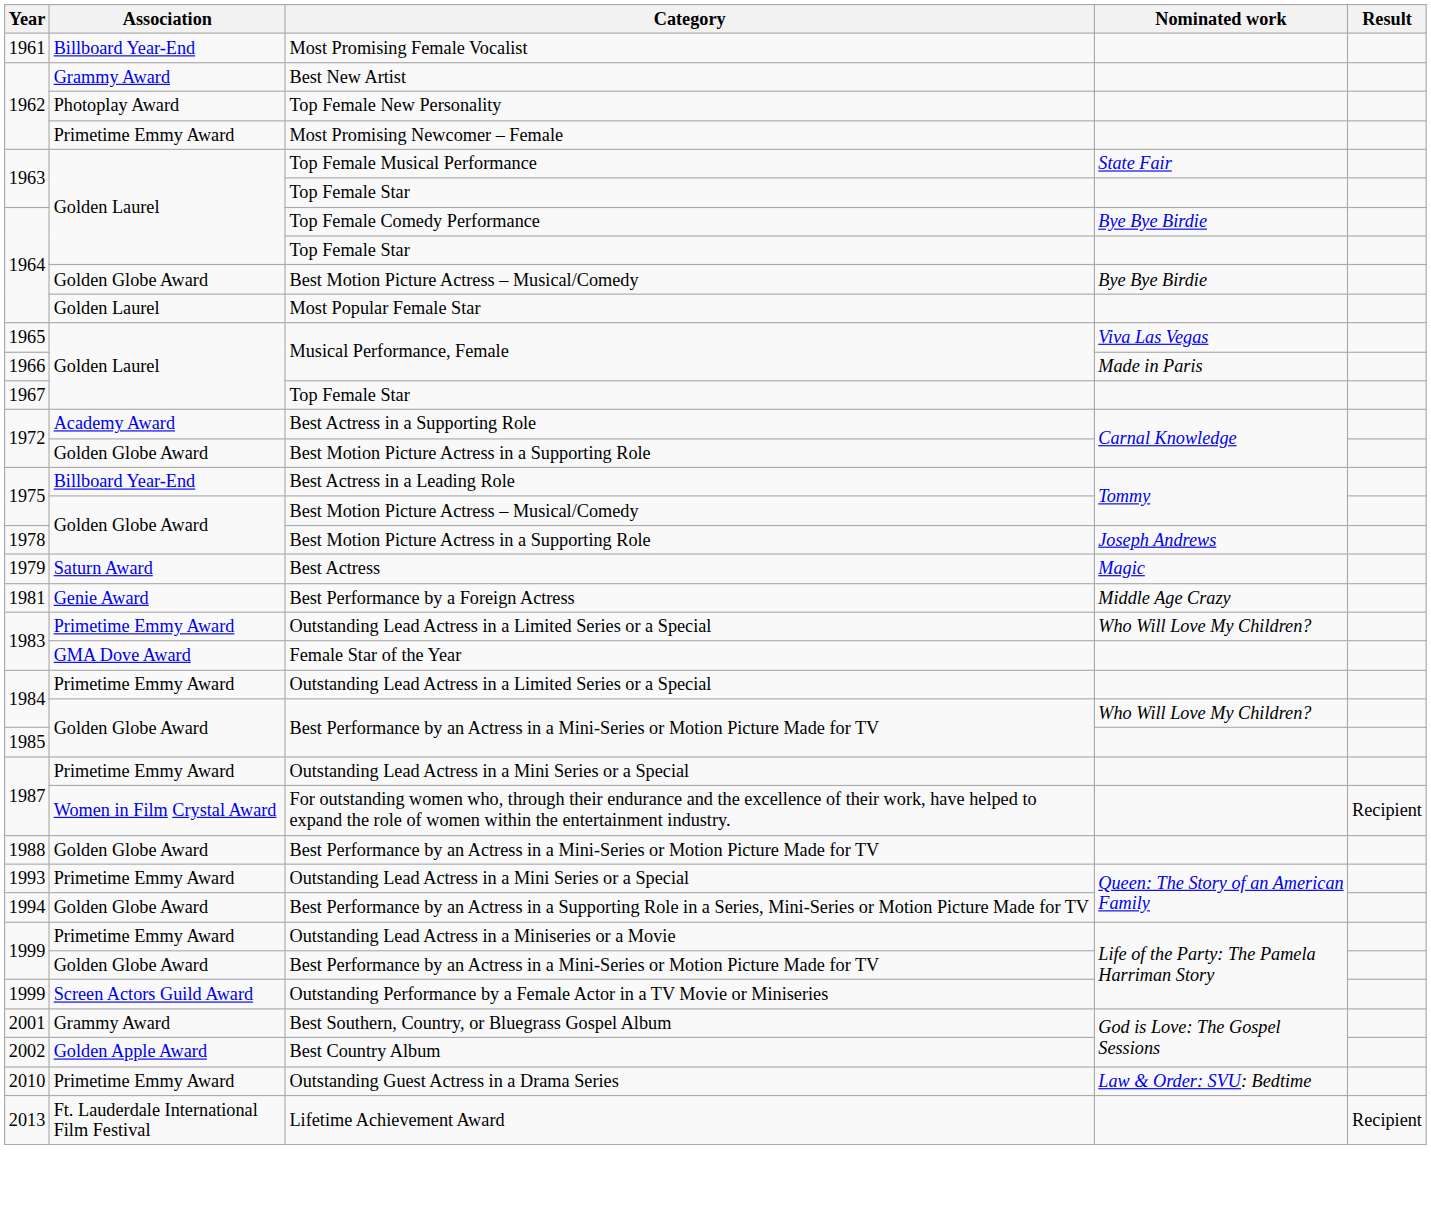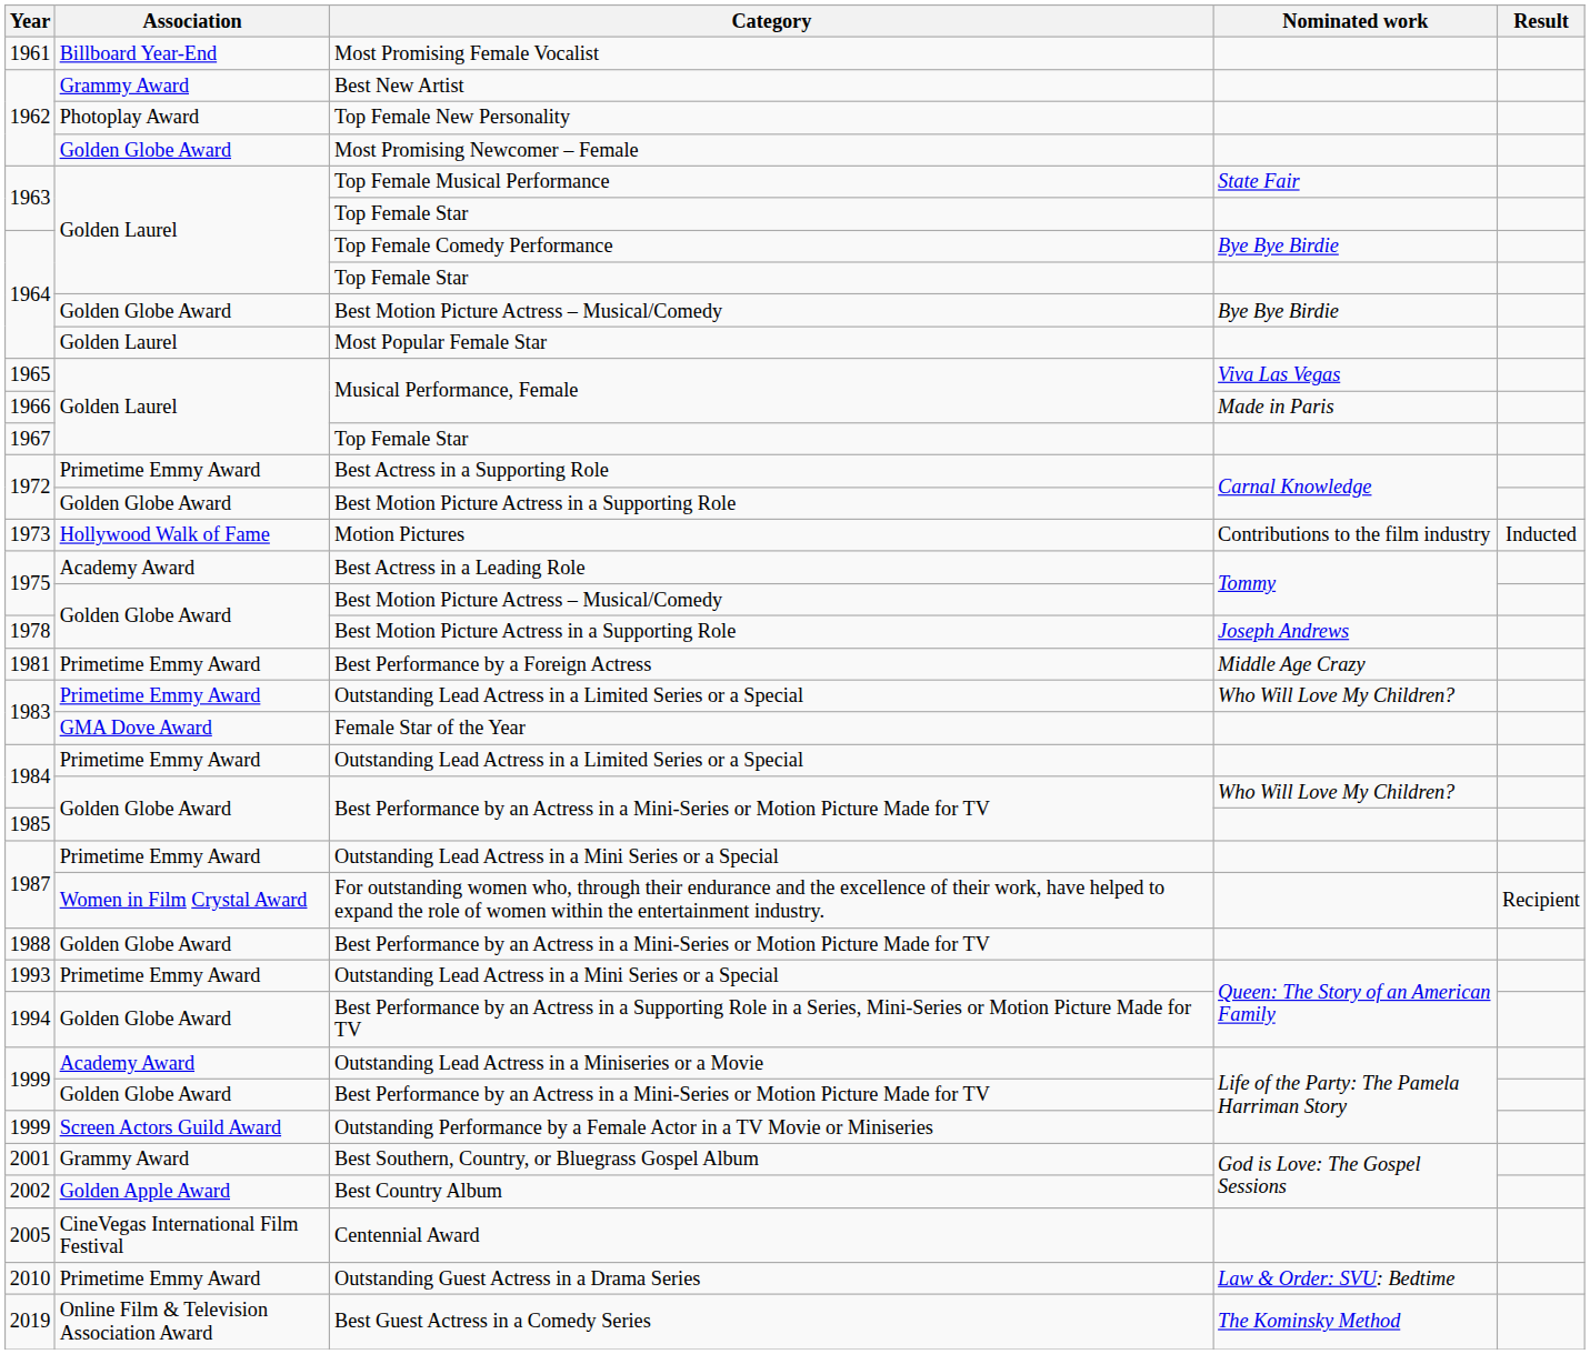Most Promising Newcomer – Female | Association: Primetime Emmy Award -> Golden Globe Award
Best Actress in a Supporting Role | Association: Academy Award -> Primetime Emmy Award
+ row: 1973 | Hollywood Walk of Fame | Motion Pictures | Contributions to the film industry | Inducted
Best Actress in a Leading Role | Association: Billboard Year-End -> Academy Award
- row: 1979 | Saturn Award | Best Actress | Magic
Best Performance by a Foreign Actress | Association: Genie Award -> Primetime Emmy Award
Outstanding Lead Actress in a Miniseries or a Movie | Association: Primetime Emmy Award -> Academy Award
+ row: 2005 | CineVegas International Film Festival | Centennial Award
- row: 2013 | Ft. Lauderdale International Film Festival | Lifetime Achievement Award | Recipient
+ row: 2019 | Online Film & Television Association Award | Best Guest Actress in a Comedy Series | The Kominsky Method
